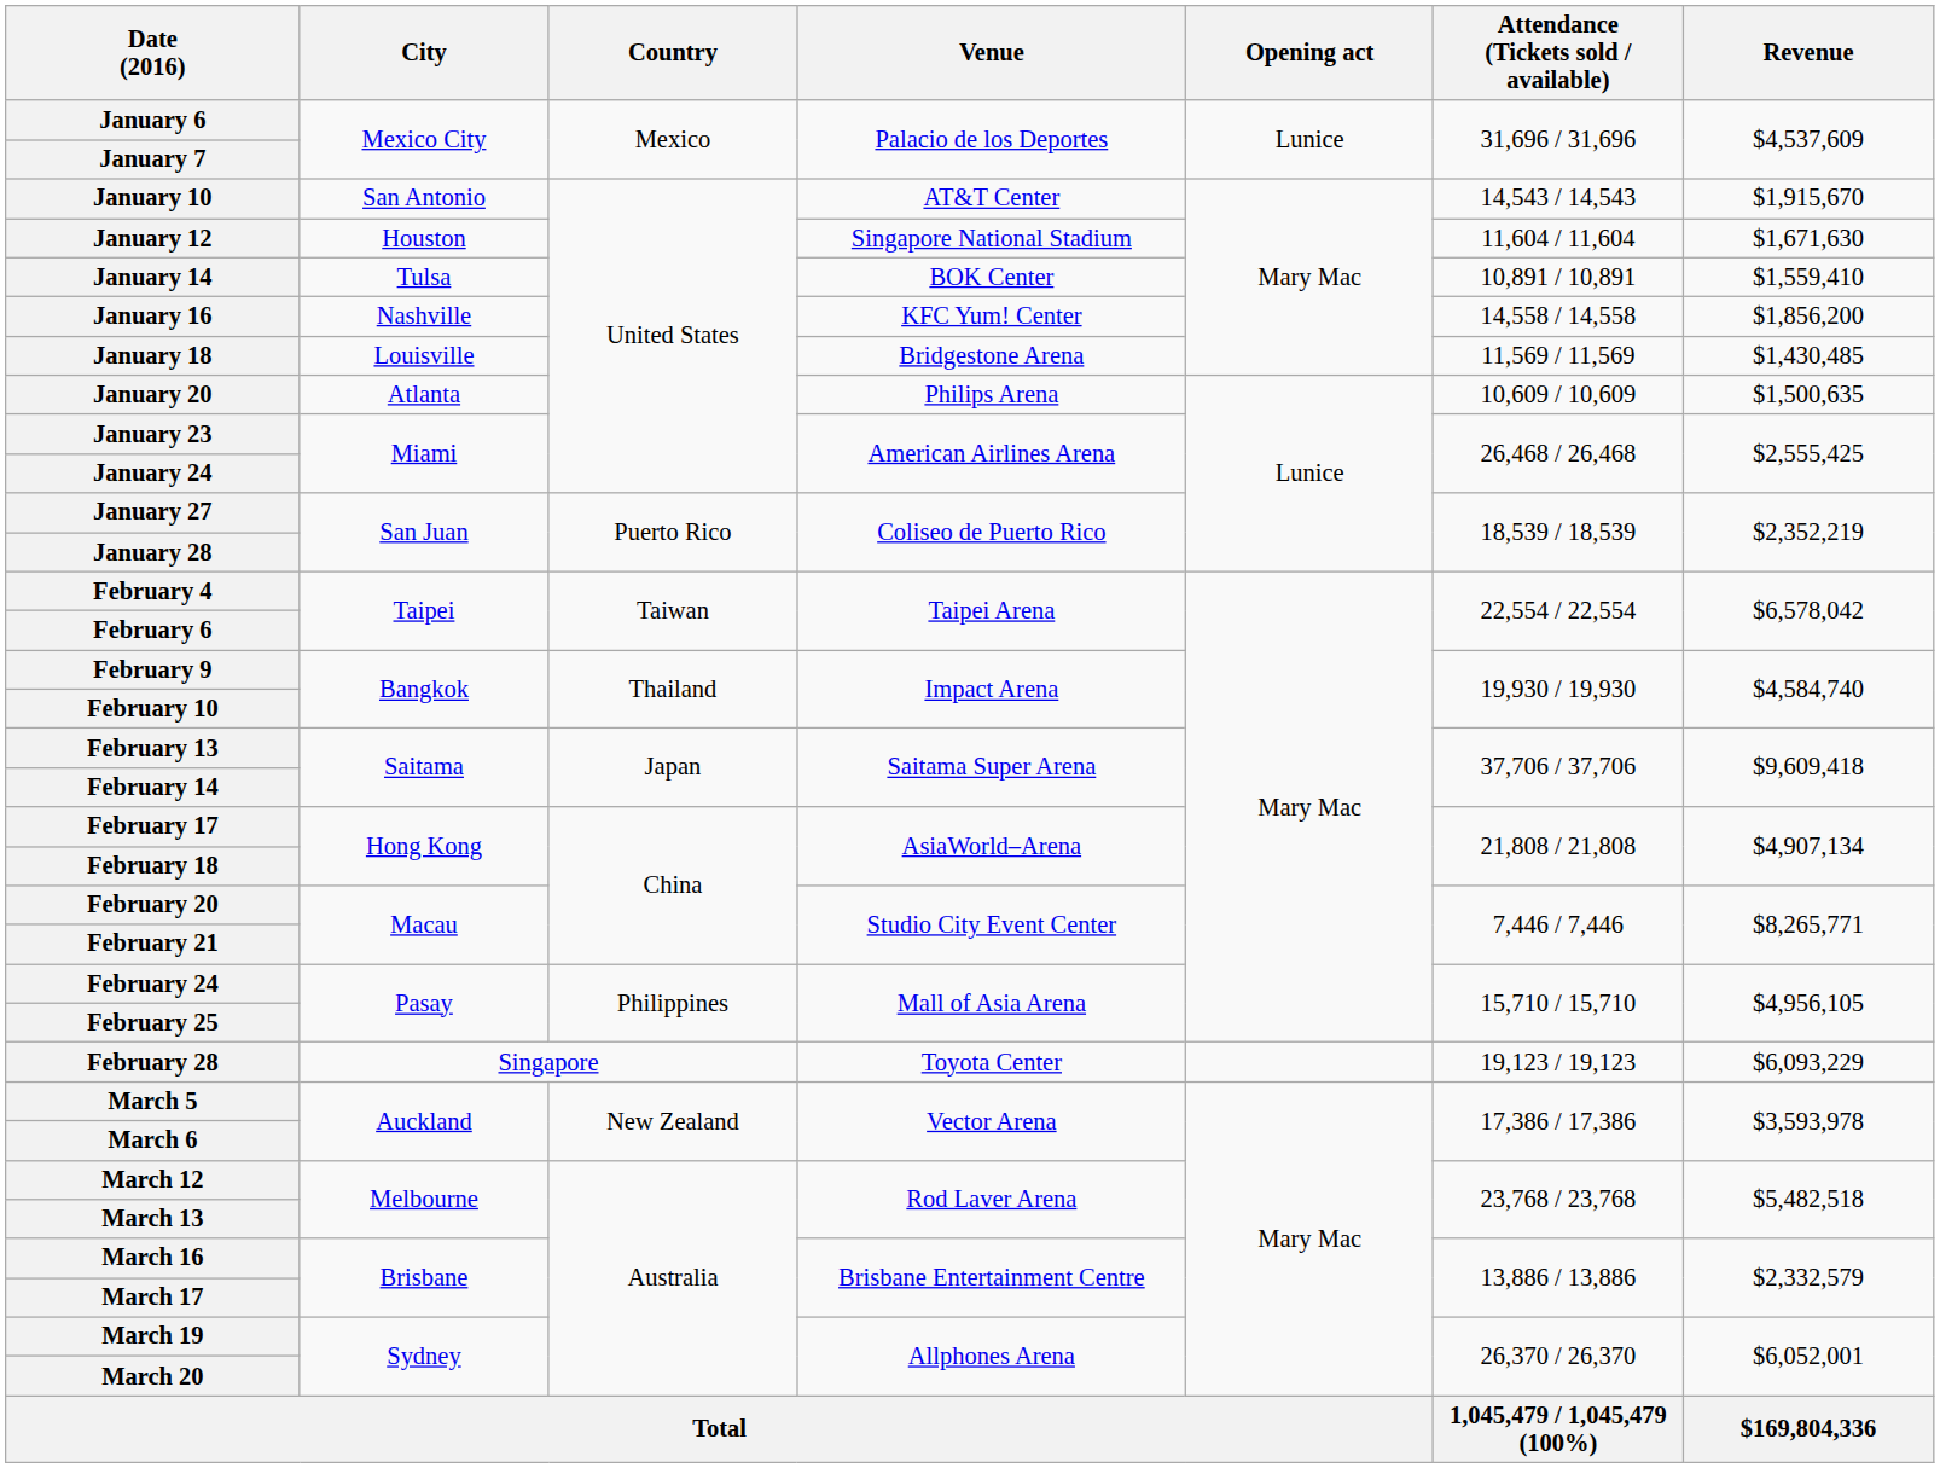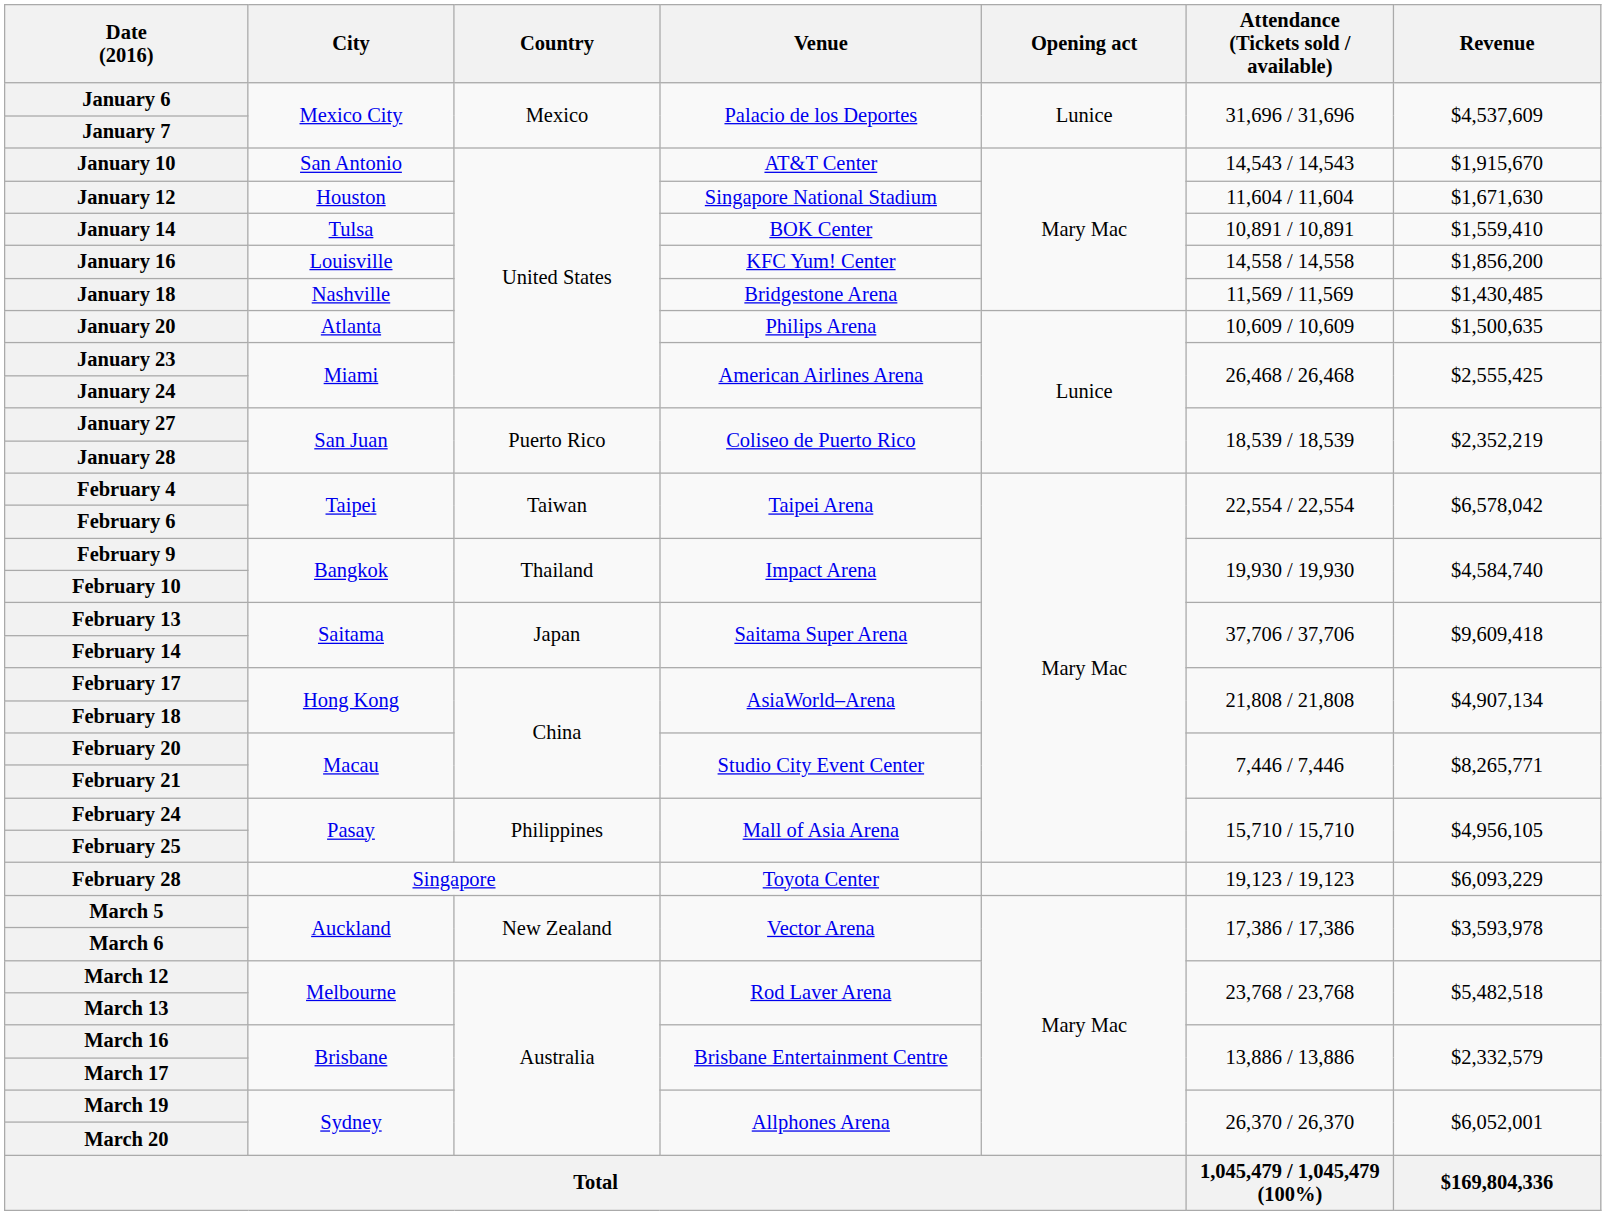January 16 | City: Nashville -> Louisville
January 18 | City: Louisville -> Nashville
